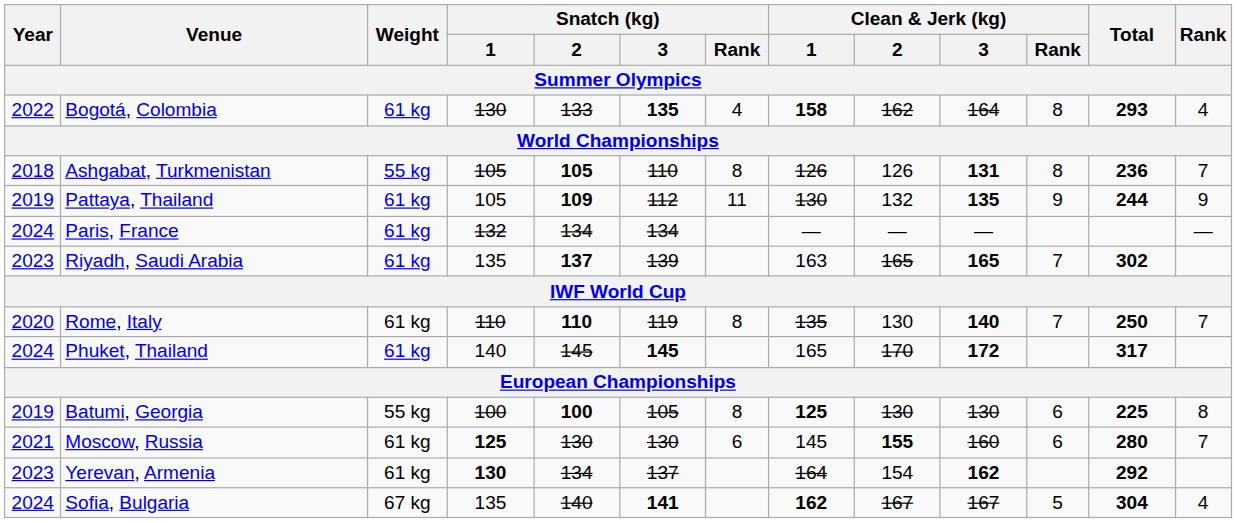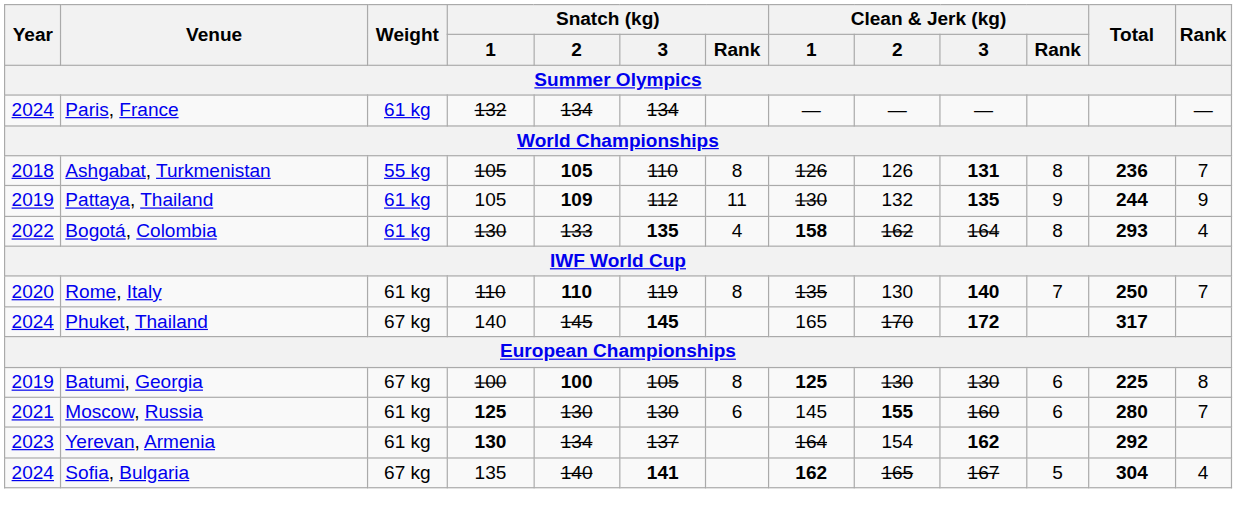rows swapped: Paris, France <-> Bogotá, Colombia
- row: 2023 | Riyadh, Saudi Arabia | 61 kg | 135 | 137 | 139 | 163 | 165 | 165 | 7 | 302
Phuket, Thailand | Weight: 61 kg -> 67 kg
Batumi, Georgia | Weight: 55 kg -> 67 kg
Sofia, Bulgaria | Clean & Jerk (kg) / 2: 167 -> 165
